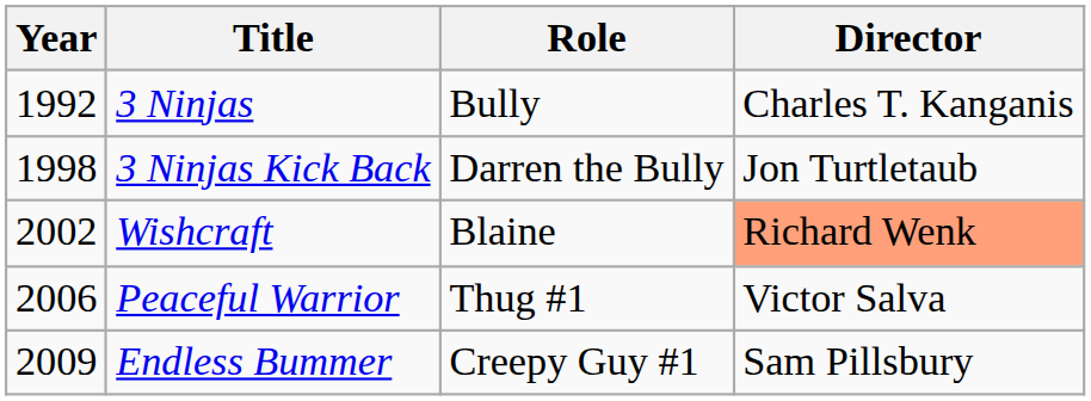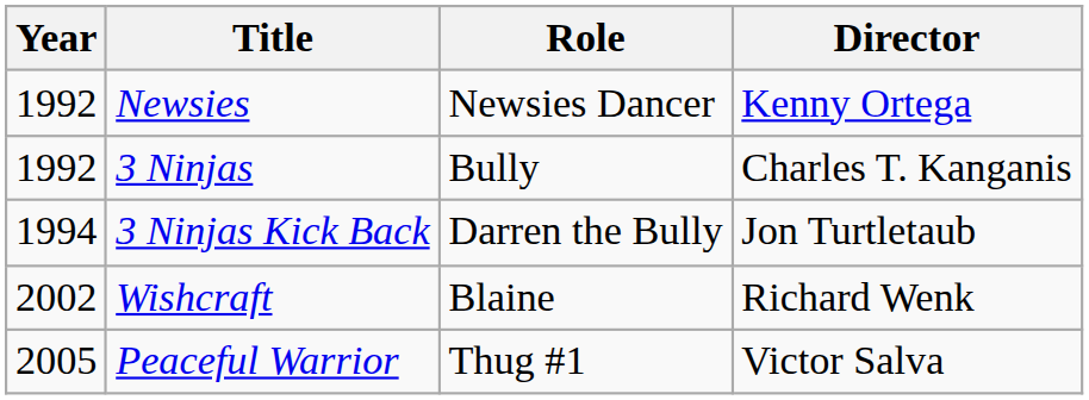+ row: 1992 | Newsies | Newsies Dancer | Kenny Ortega
3 Ninjas Kick Back | Year: 1998 -> 1994
Wishcraft | Director: lightsalmon background -> no background
Peaceful Warrior | Year: 2006 -> 2005
- row: 2009 | Endless Bummer | Creepy Guy #1 | Sam Pillsbury
